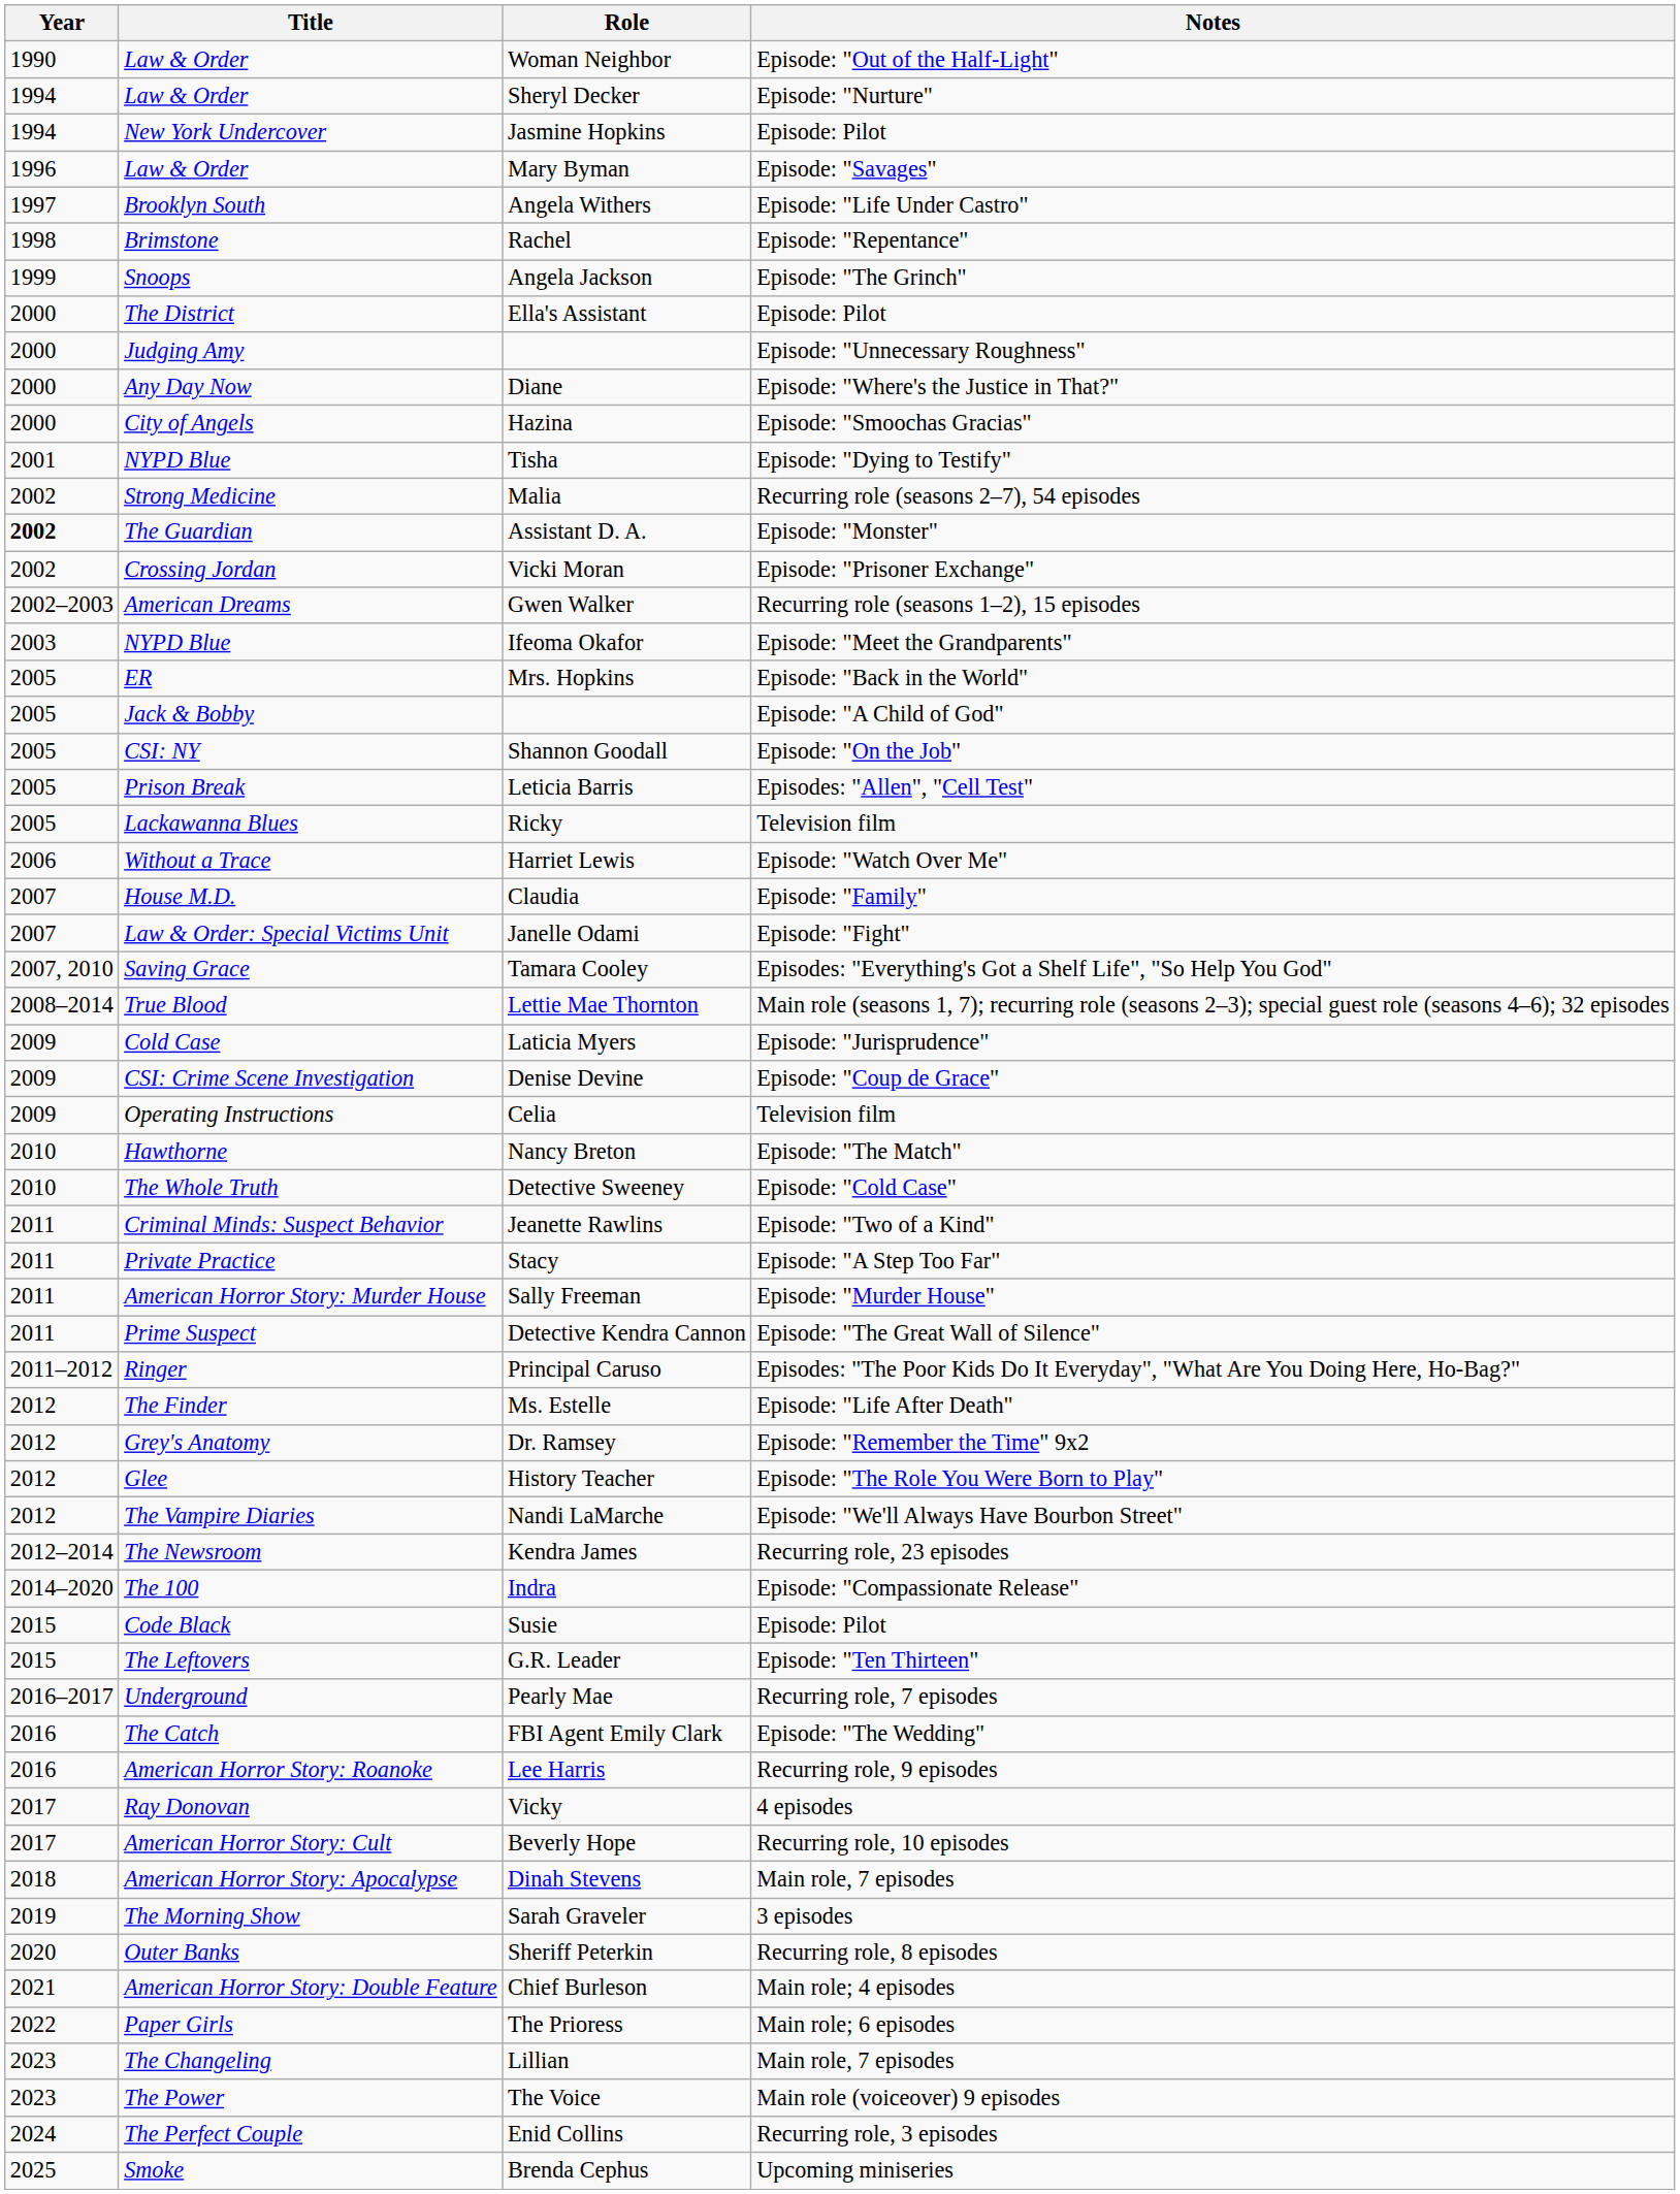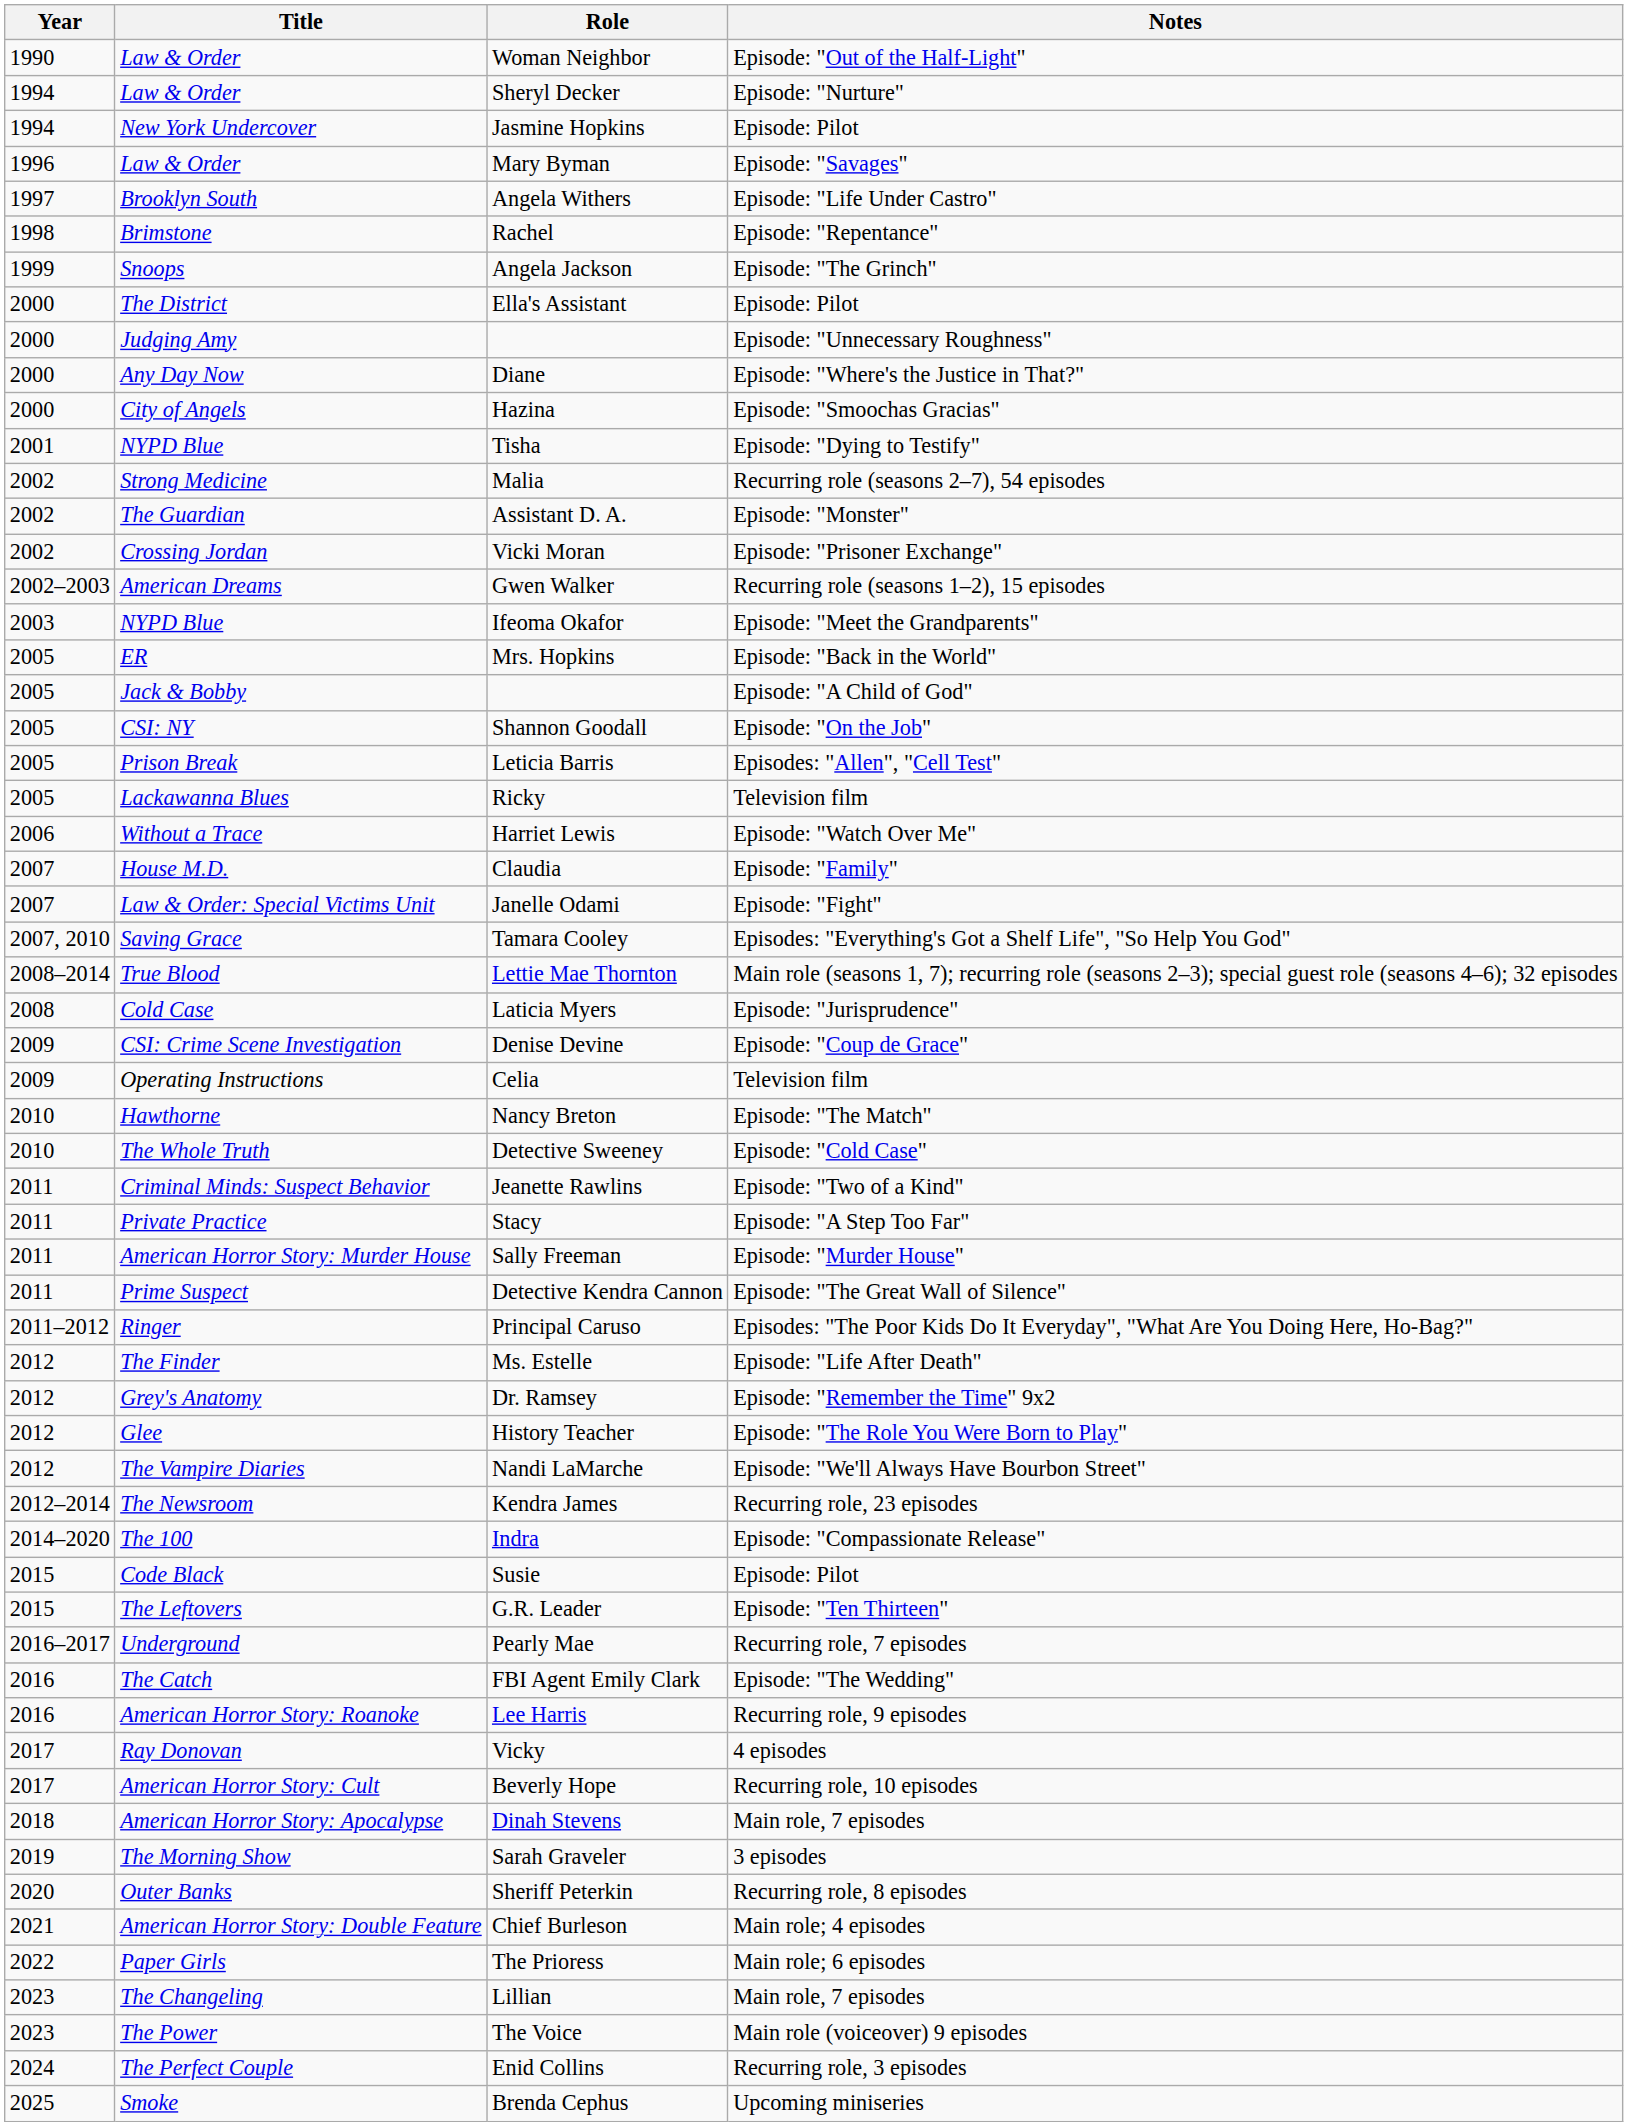Assistant D. A. | Year: bold -> normal
Laticia Myers | Year: 2009 -> 2008
